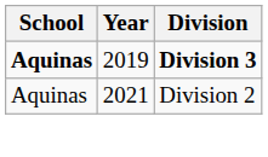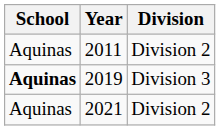+ row: Aquinas | 2011 | Division 2
2019 | Division: bold -> normal
